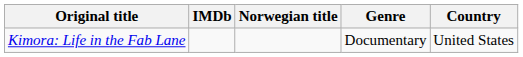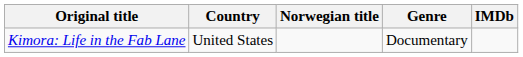columns swapped: Country <-> IMDb
